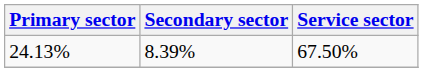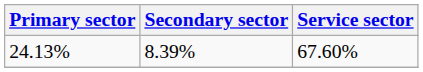24.13% | Service sector: 67.50% -> 67.60%
